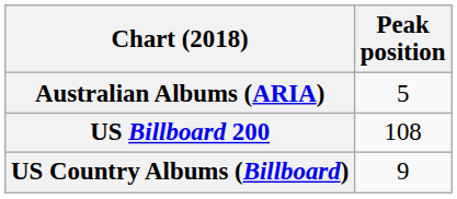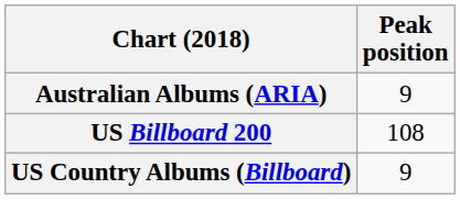Australian Albums (ARIA) | Peak position: 5 -> 9
